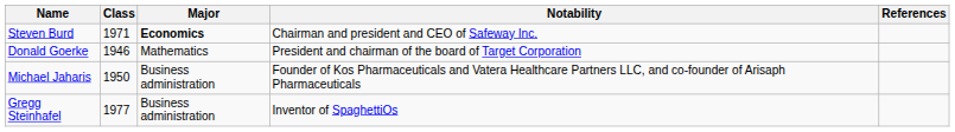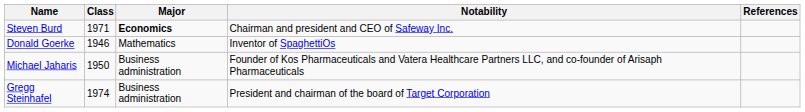Donald Goerke | Notability: President and chairman of the board of Target Corporation -> Inventor of SpaghettiOs
Gregg Steinhafel | Class: 1977 -> 1974
Gregg Steinhafel | Notability: Inventor of SpaghettiOs -> President and chairman of the board of Target Corporation
